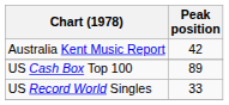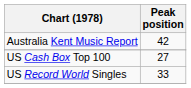US Cash Box Top 100 | Peak position: 89 -> 27
